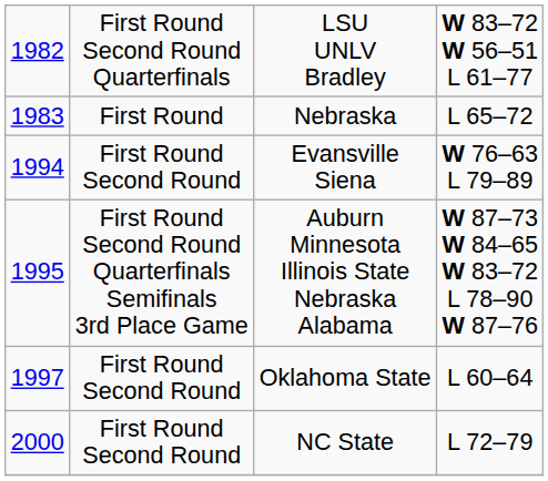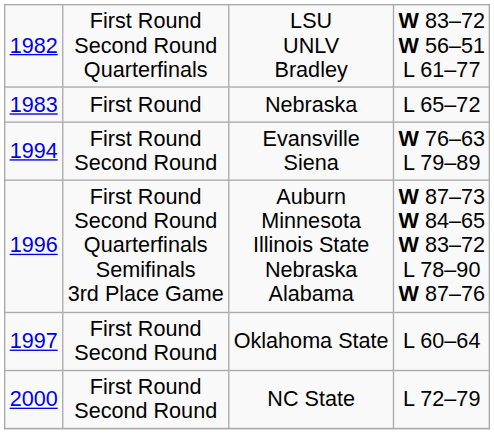Auburn Minnesota Illinois State Nebraska Alabama | column 1: 1995 -> 1996
